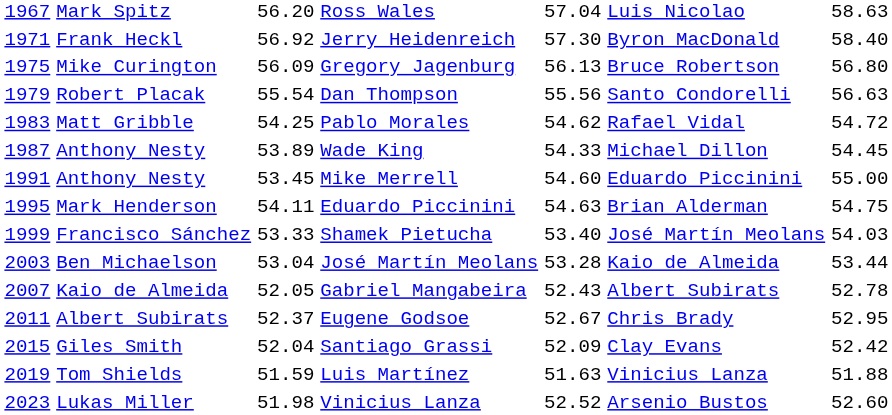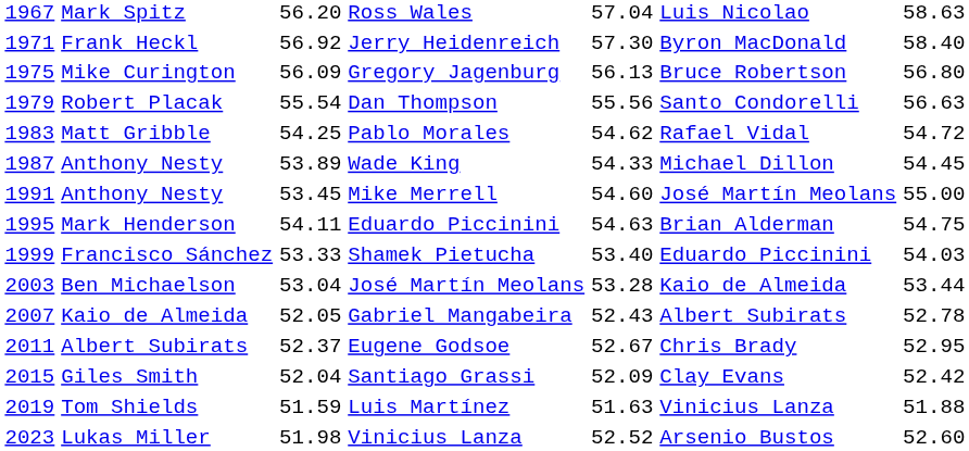Mike Merrell | column 6: Eduardo Piccinini -> José Martín Meolans
Shamek Pietucha | column 6: José Martín Meolans -> Eduardo Piccinini
